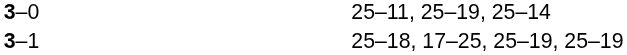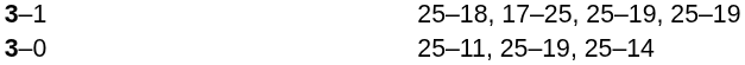rows swapped: 3–0 <-> 3–1
